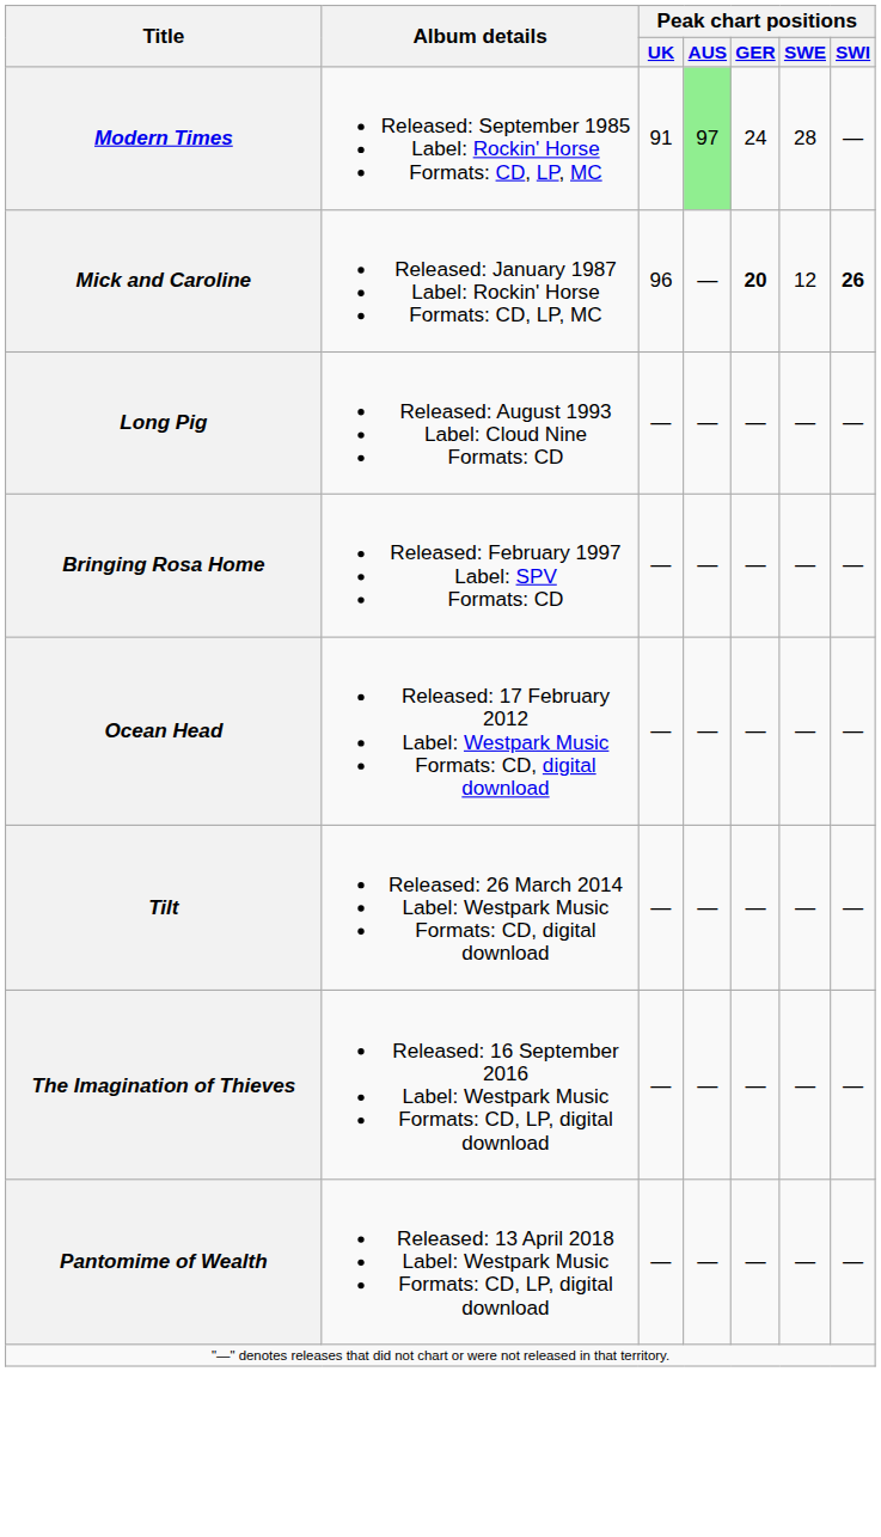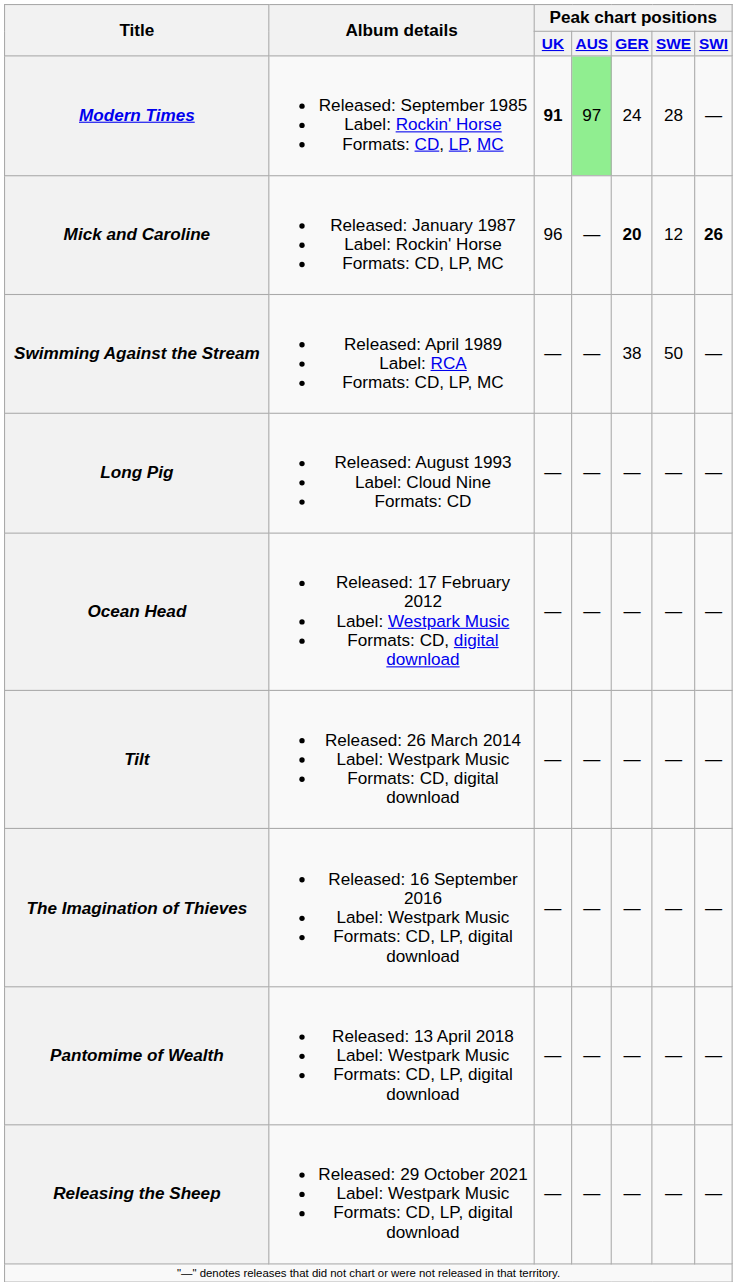Modern Times | Peak chart positions / UK: normal -> bold
+ row: Swimming Against the Stream | Released: April 1989 Label: RCA Formats: CD, LP, MC | — | — | 38 | 50 | —
- row: Bringing Rosa Home | Released: February 1997 Label: SPV Formats: CD | — | — | — | — | —
+ row: Releasing the Sheep | Released: 29 October 2021 Label: Westpark Music Formats: CD, LP, digital download | — | — | — | — | —
